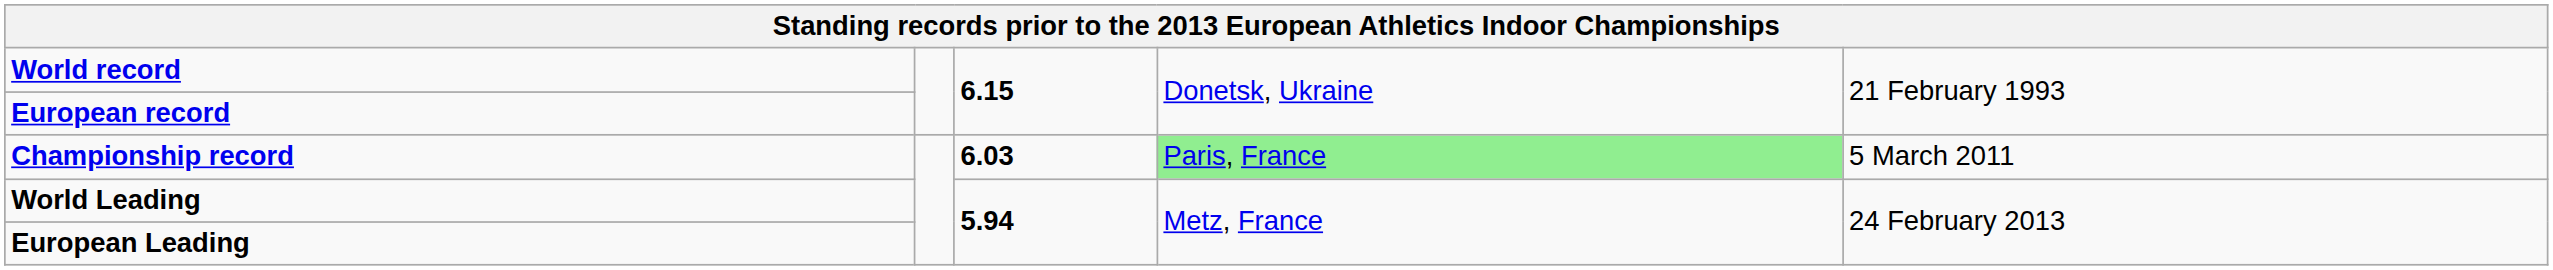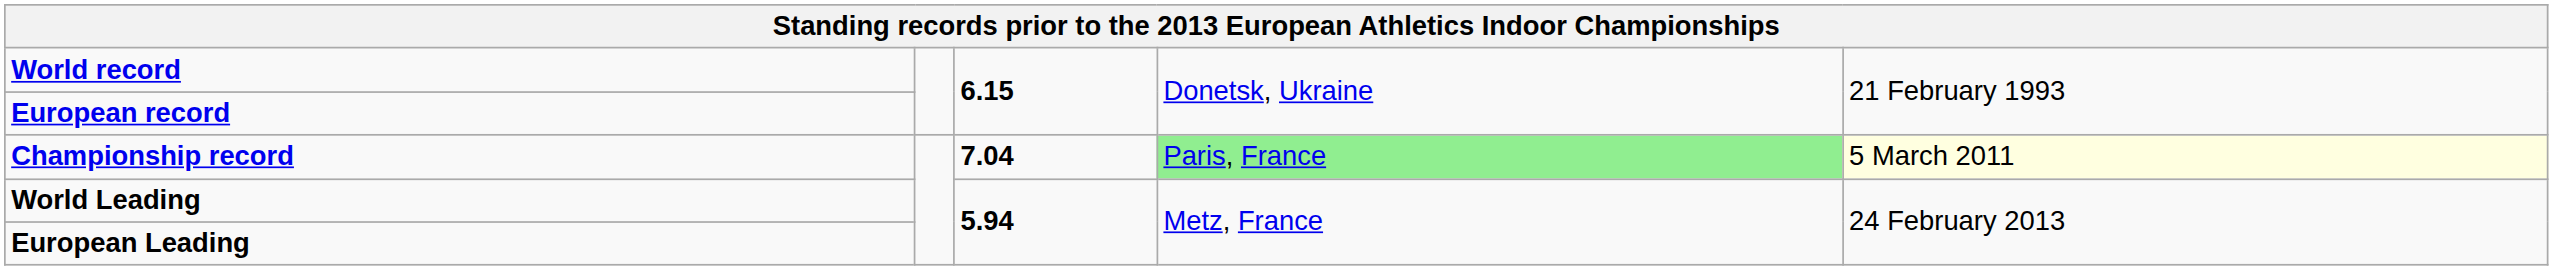Championship record | column 3: 6.03 -> 7.04
Championship record | column 5: no background -> lightyellow background
